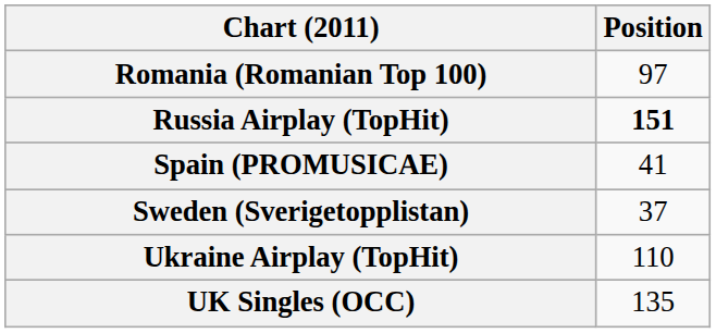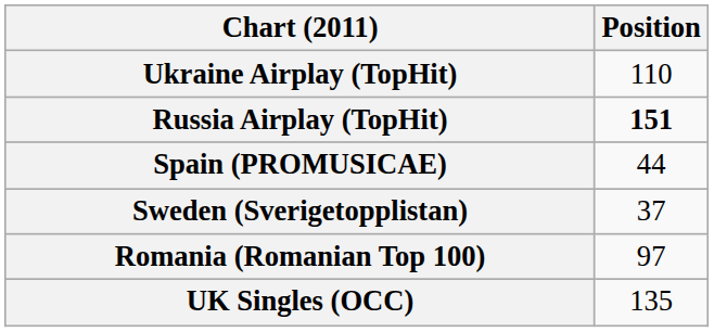rows swapped: Romania (Romanian Top 100) <-> Ukraine Airplay (TopHit)
Spain (PROMUSICAE) | Position: 41 -> 44
